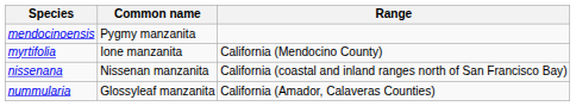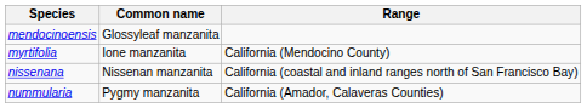mendocinoensis | Common name: Pygmy manzanita -> Glossyleaf manzanita
nummularia | Common name: Glossyleaf manzanita -> Pygmy manzanita
